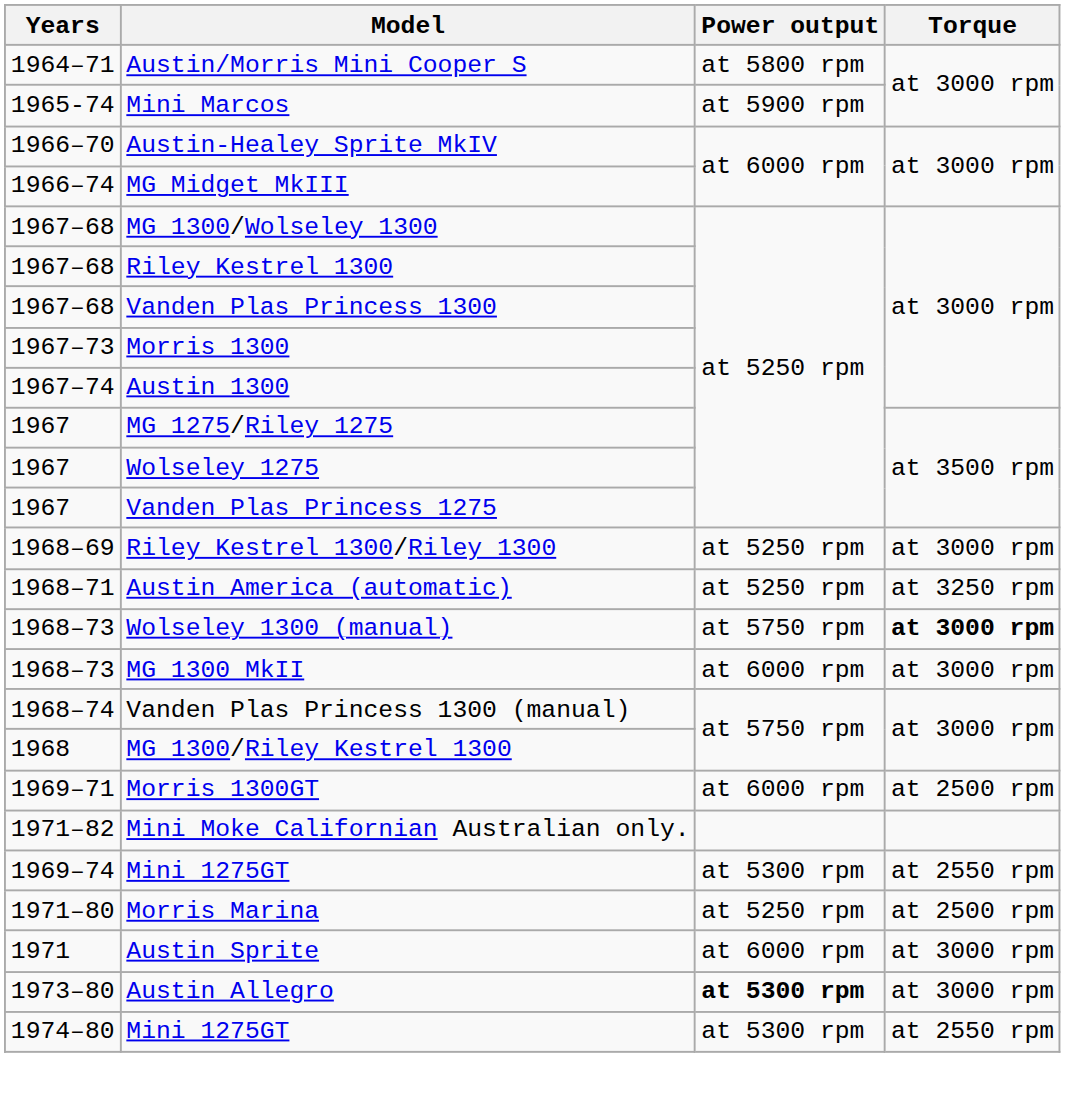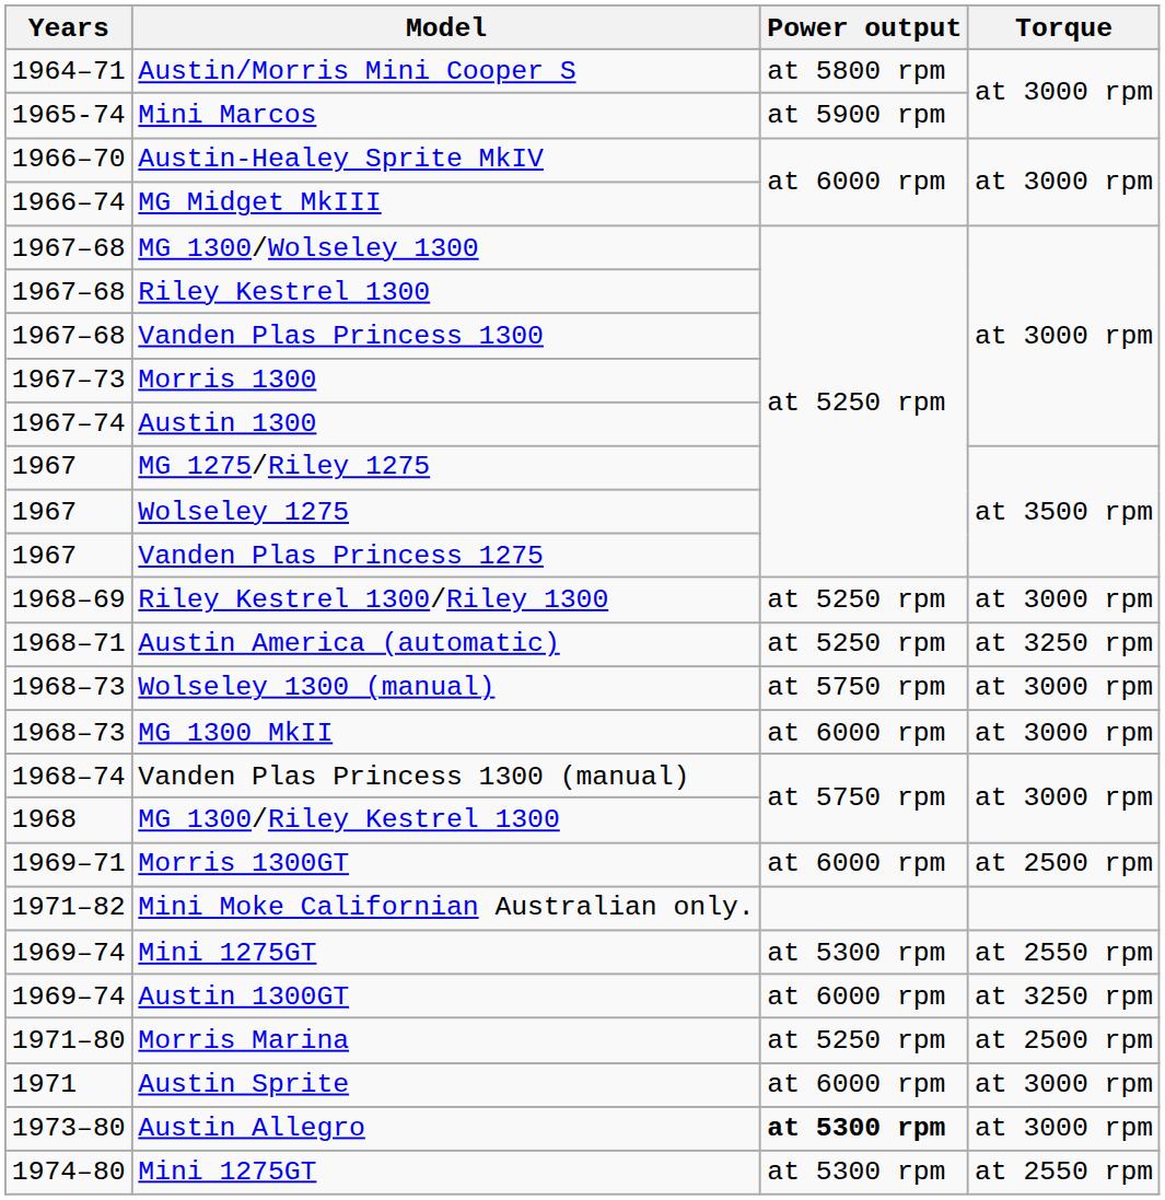Wolseley 1300 (manual) | Torque: bold -> normal
+ row: 1969–74 | Austin 1300GT | at 6000 rpm | at 3250 rpm
